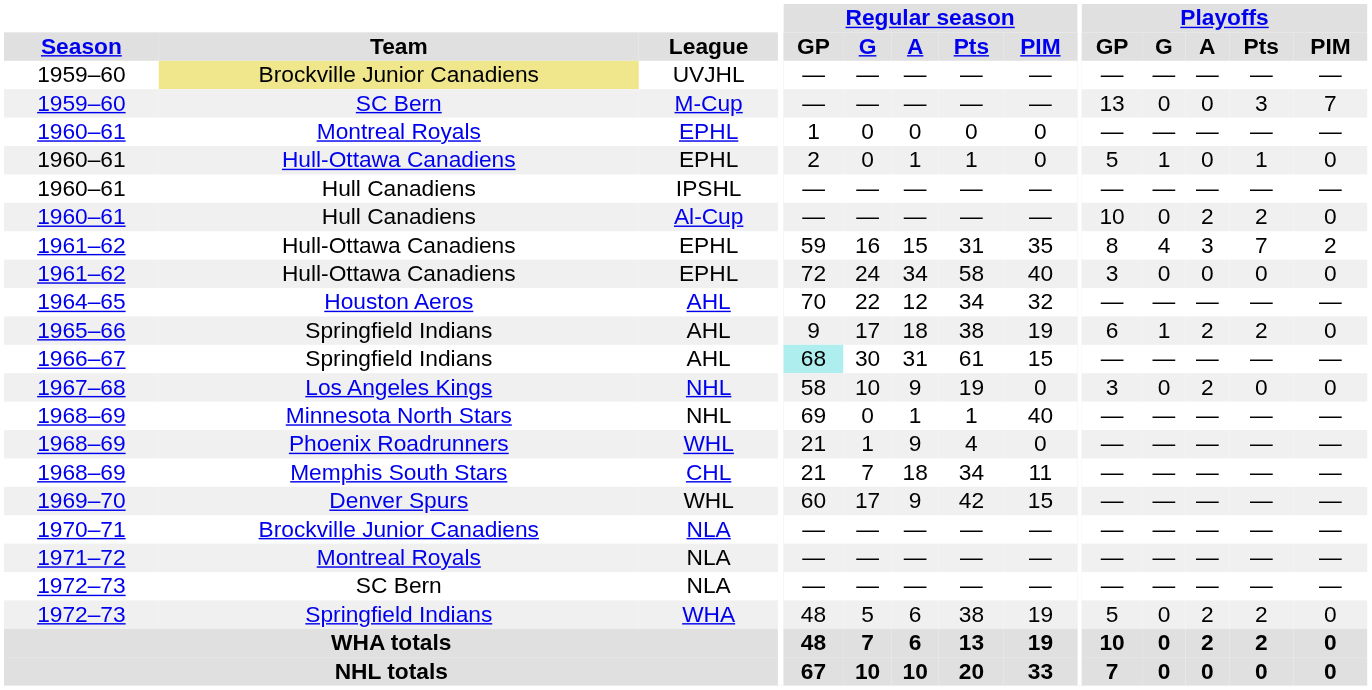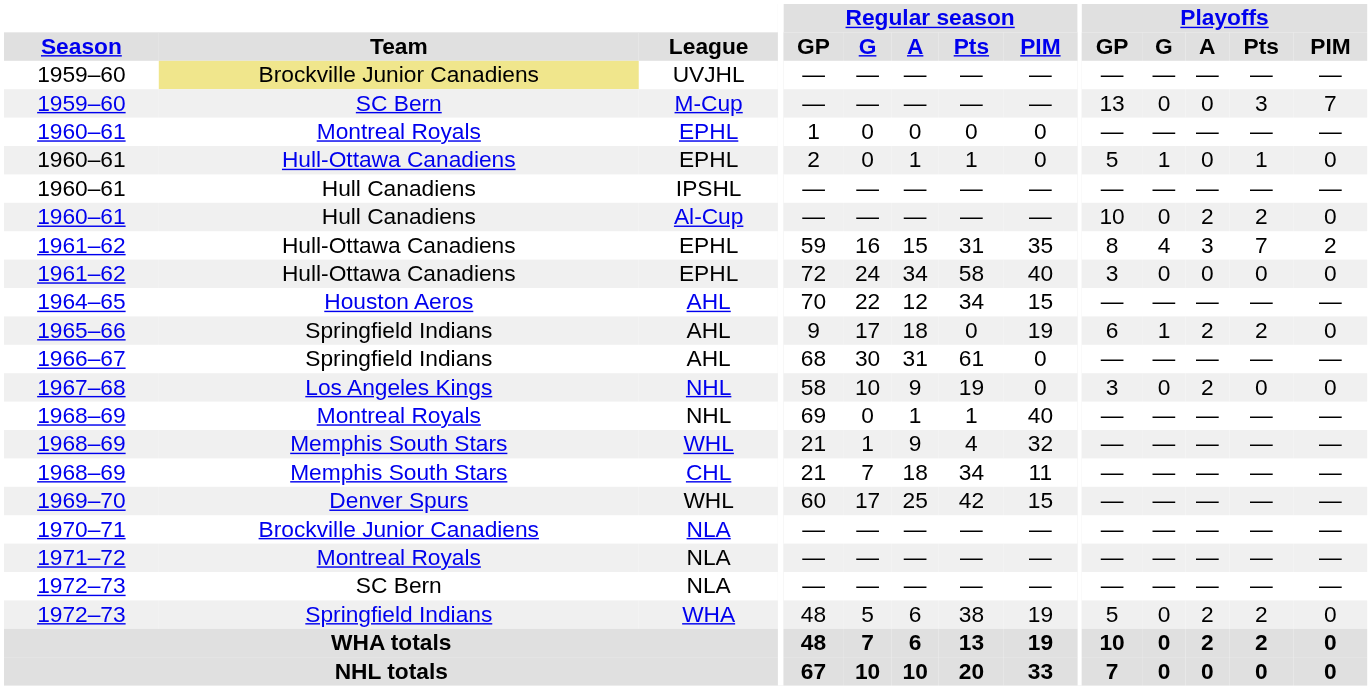1964–65 | Regular season / PIM: 32 -> 15
1965–66 | Regular season / Pts: 38 -> 0
1966–67 | Regular season / GP: paleturquoise background -> no background
1966–67 | Regular season / PIM: 15 -> 0
1968–69 / NHL | Team: Minnesota North Stars -> Montreal Royals
1968–69 / WHL | Team: Phoenix Roadrunners -> Memphis South Stars
1968–69 / WHL | Regular season / PIM: 0 -> 32
1969–70 | Regular season / A: 9 -> 25
